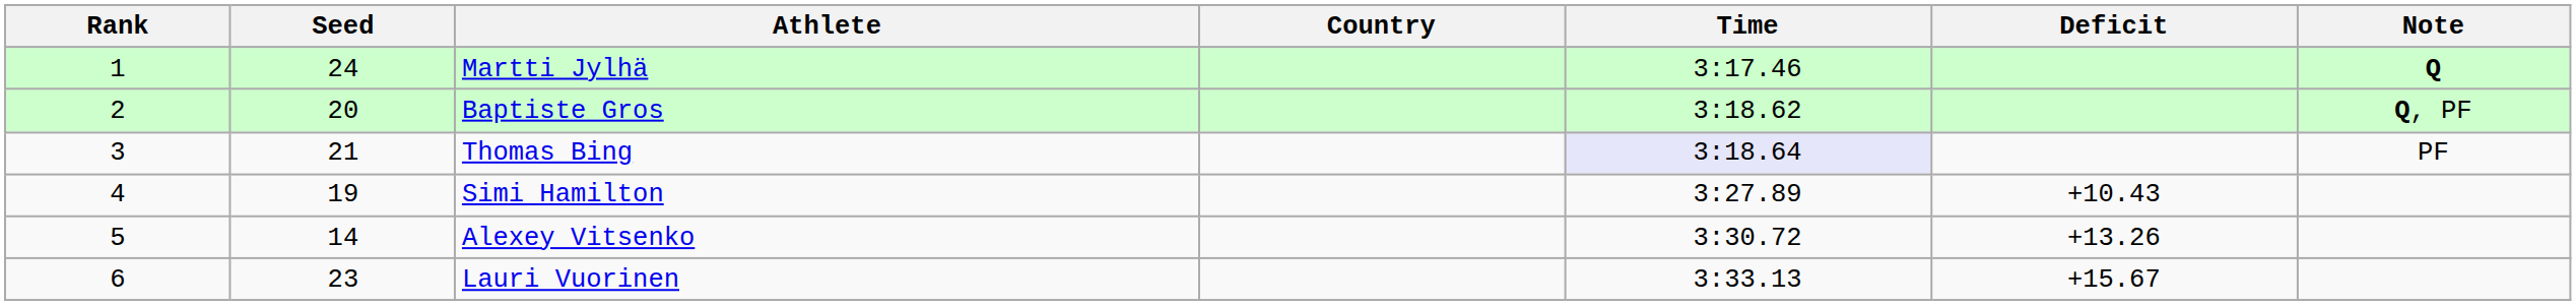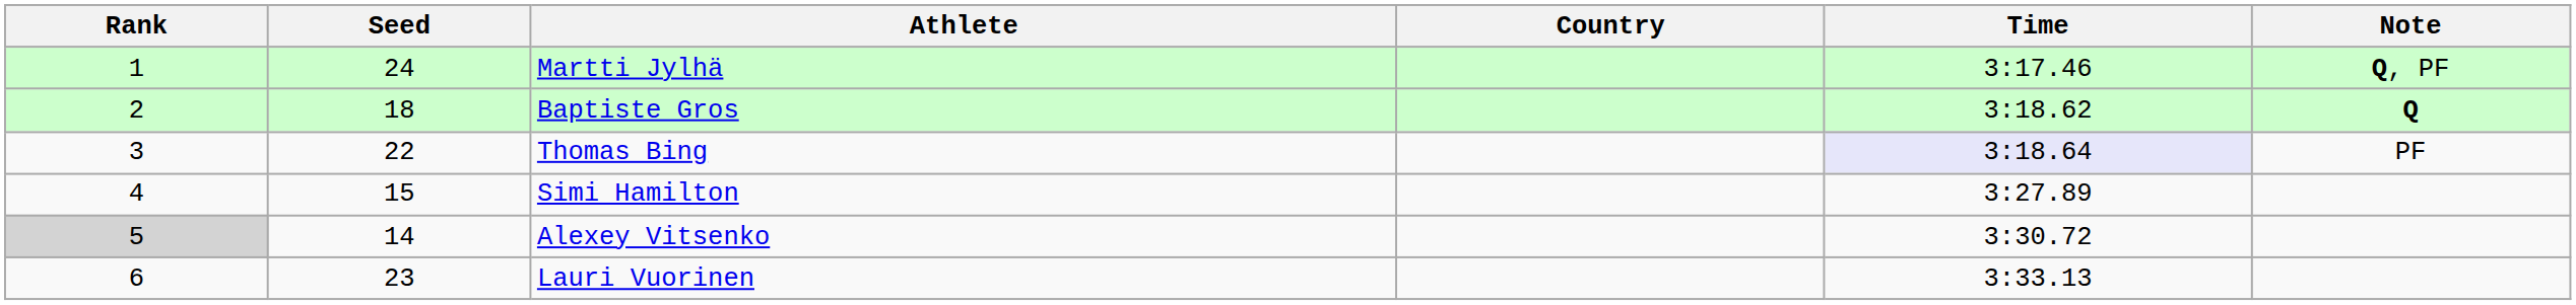- column: Deficit | +10.43 | +13.26 | +15.67
Martti Jylhä | Note: Q -> Q, PF
Baptiste Gros | Seed: 20 -> 18
Baptiste Gros | Note: Q, PF -> Q
Thomas Bing | Seed: 21 -> 22
Simi Hamilton | Seed: 19 -> 15
Alexey Vitsenko | Rank: no background -> lightgrey background
